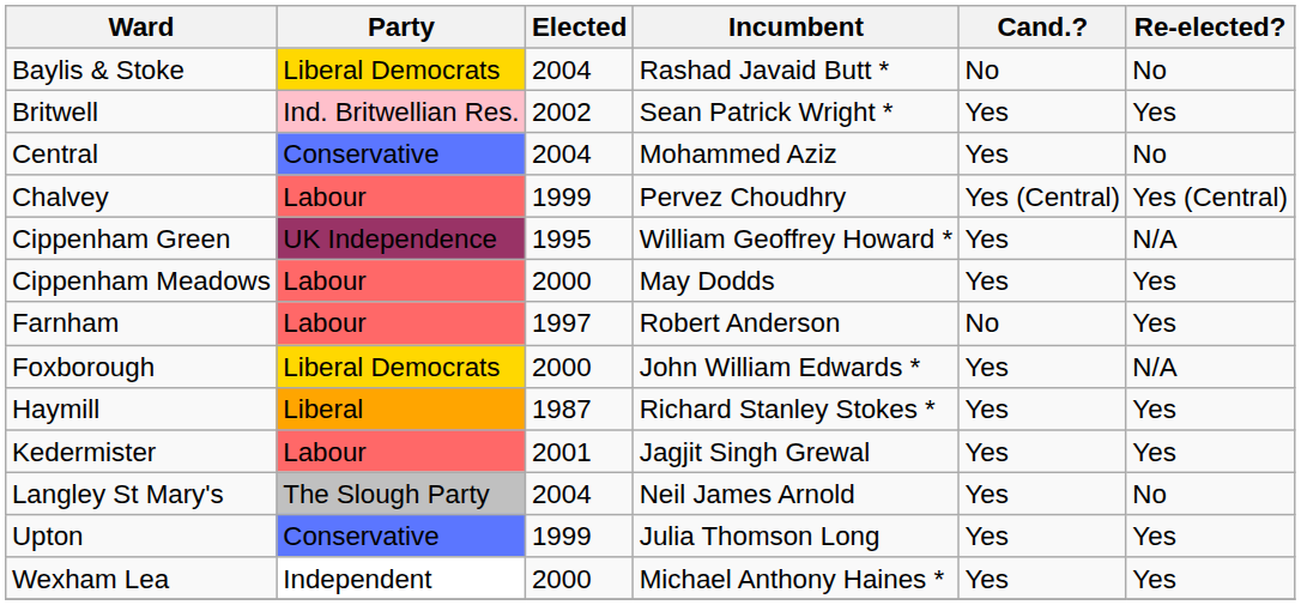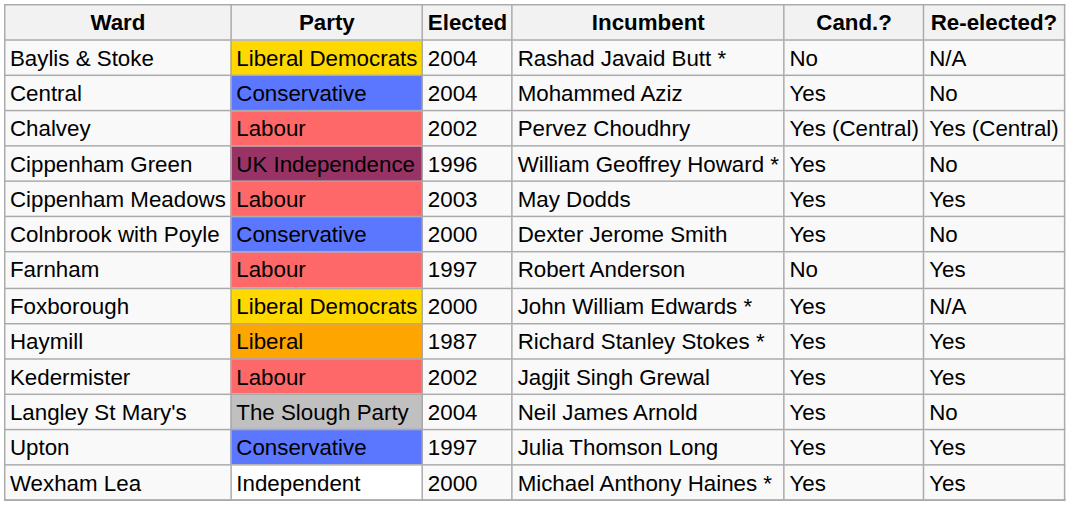Baylis & Stoke | Re-elected?: No -> N/A
- row: Britwell | Ind. Britwellian Res. | 2002 | Sean Patrick Wright * | Yes | Yes
Chalvey | Elected: 1999 -> 2002
Cippenham Green | Elected: 1995 -> 1996
Cippenham Green | Re-elected?: N/A -> No
Cippenham Meadows | Elected: 2000 -> 2003
+ row: Colnbrook with Poyle | Conservative | 2000 | Dexter Jerome Smith | Yes | No
Kedermister | Elected: 2001 -> 2002
Upton | Elected: 1999 -> 1997
